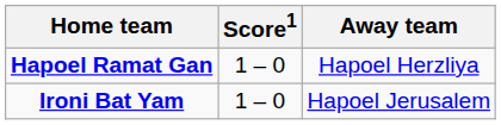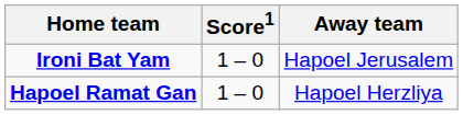rows swapped: Hapoel Ramat Gan <-> Ironi Bat Yam
